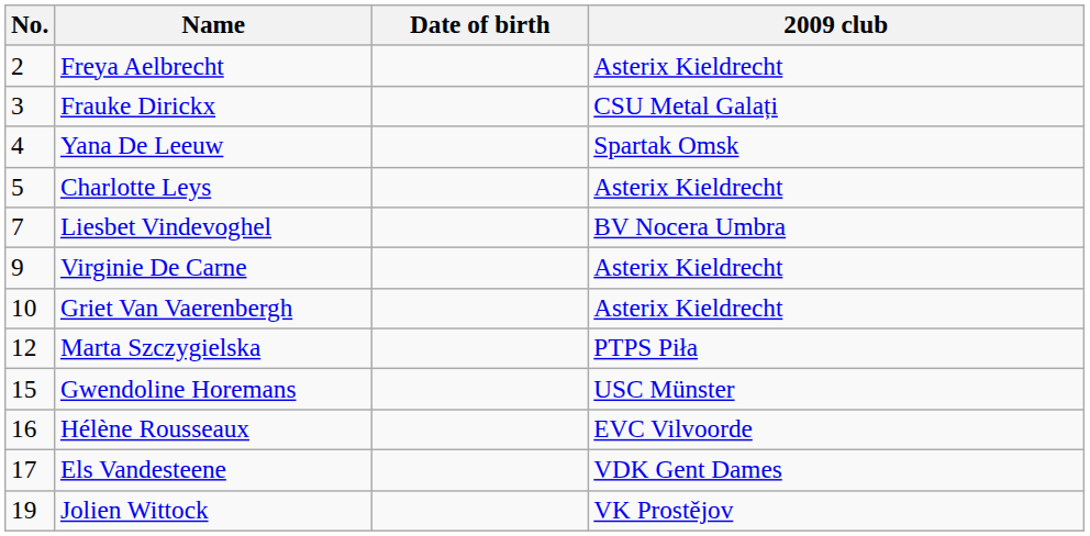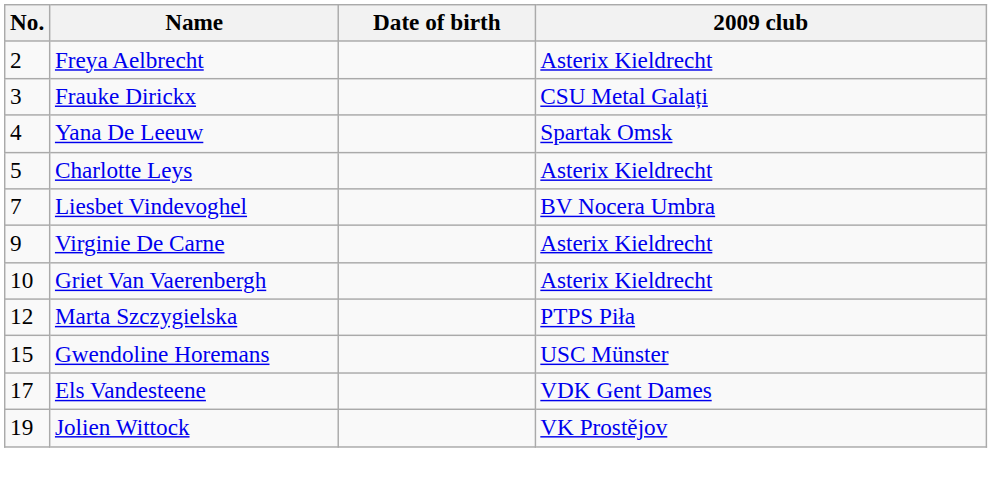- row: 16 | Hélène Rousseaux | EVC Vilvoorde
